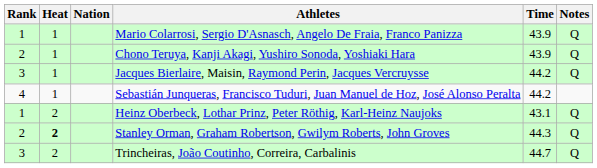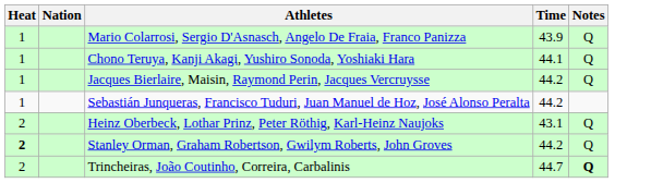- column: Rank | 1 | 2 | 3 | 4 | 1 | 2 | 3
Chono Teruya, Kanji Akagi, Yushiro Sonoda, Yoshiaki Hara | Time: 43.9 -> 44.1
Stanley Orman, Graham Robertson, Gwilym Roberts, John Groves | Time: 44.3 -> 44.2
Trincheiras, João Coutinho, Correira, Carbalinis | Notes: normal -> bold
